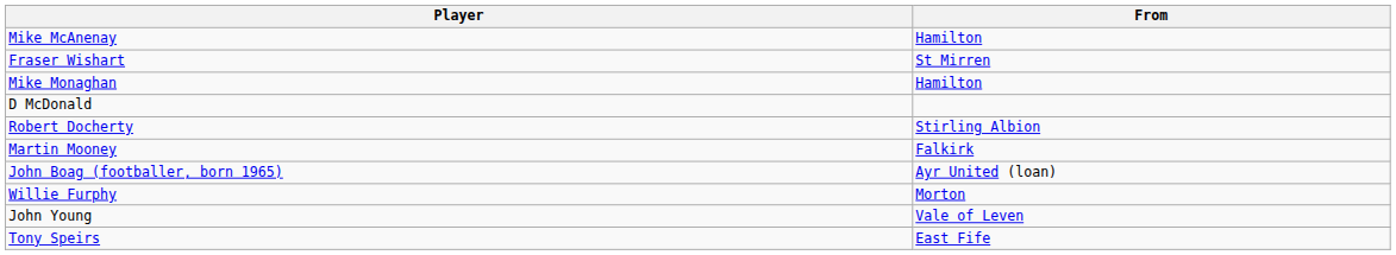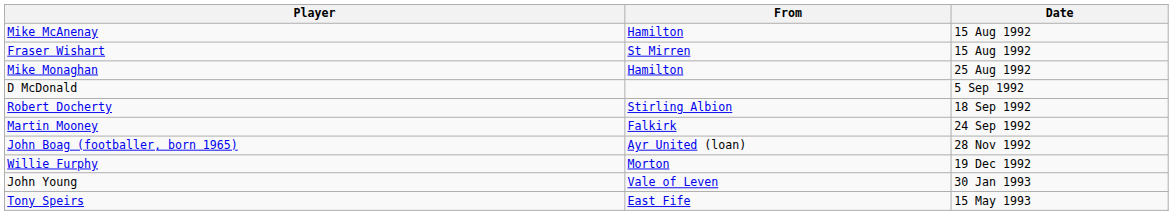+ column: Date | 15 Aug 1992 | 15 Aug 1992 | 25 Aug 1992 | 5 Sep 1992 | 18 Sep 1992 | 24 Sep 1992 | 28 Nov 1992 | 19 Dec 1992 | 30 Jan 1993 | 15 May 1993
